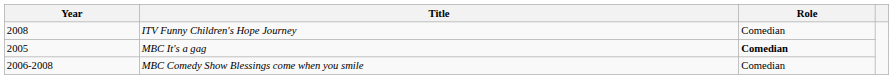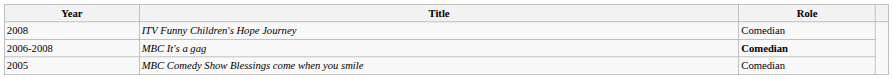MBC It's a gag | Year: 2005 -> 2006-2008
MBC Comedy Show Blessings come when you smile | Year: 2006-2008 -> 2005
